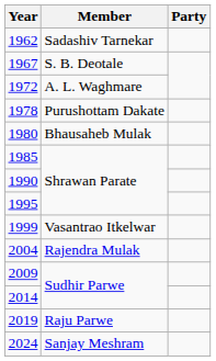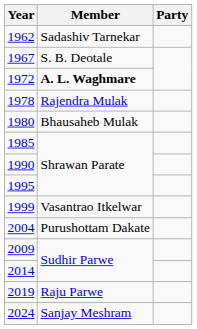1972 | Member: normal -> bold
1978 | Member: Purushottam Dakate -> Rajendra Mulak
2004 | Member: Rajendra Mulak -> Purushottam Dakate
